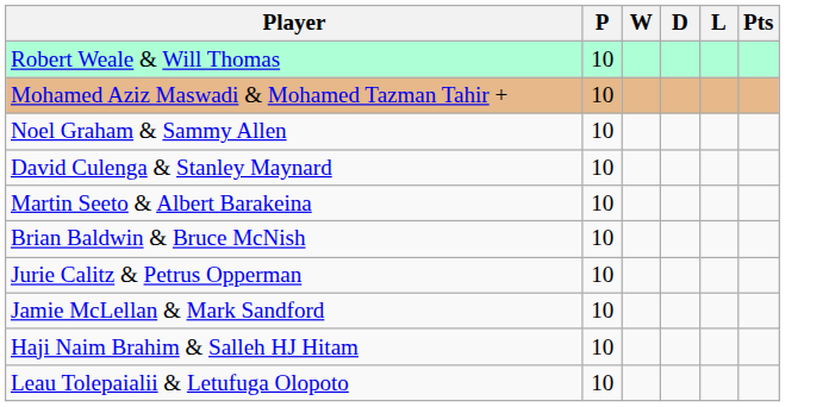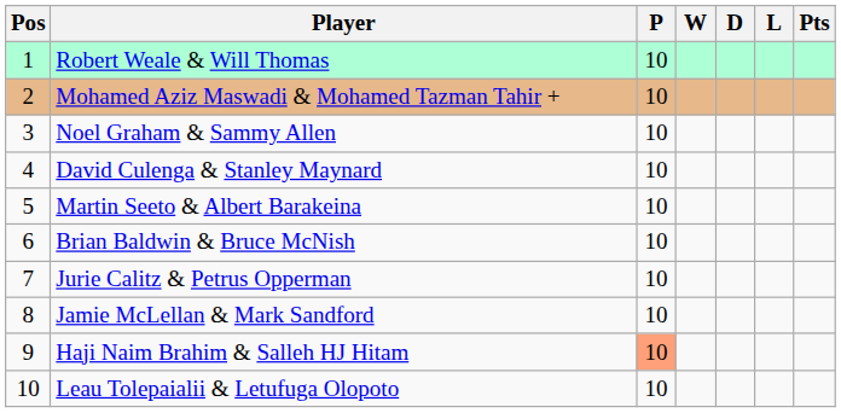+ column: Pos | 1 | 2 | 3 | 4 | 5 | 6 | 7 | 8 | 9 | 10
Haji Naim Brahim & Salleh HJ Hitam | P: no background -> lightsalmon background
